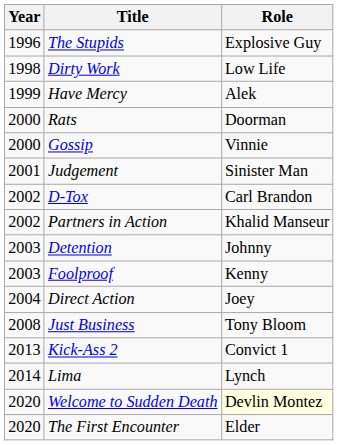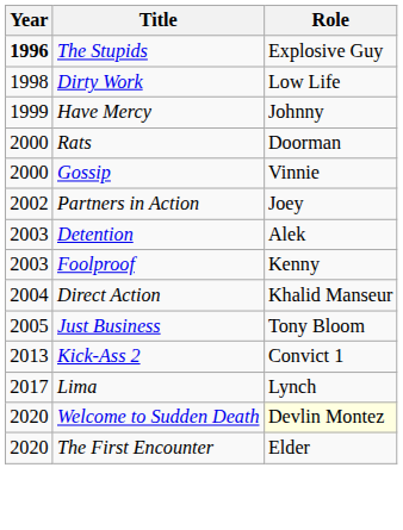The Stupids | Year: normal -> bold
Have Mercy | Role: Alek -> Johnny
- row: 2001 | Judgement | Sinister Man
- row: 2002 | D-Tox | Carl Brandon
Partners in Action | Role: Khalid Manseur -> Joey
Detention | Role: Johnny -> Alek
Direct Action | Role: Joey -> Khalid Manseur
Just Business | Year: 2008 -> 2005
Lima | Year: 2014 -> 2017
